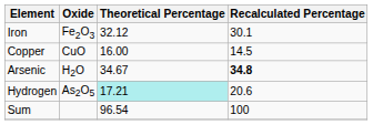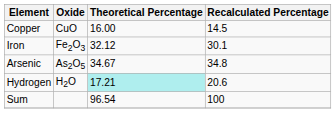rows swapped: Copper <-> Iron
Arsenic | Oxide: H2O -> As2O5
Arsenic | Recalculated Percentage: bold -> normal
Hydrogen | Oxide: As2O5 -> H2O
